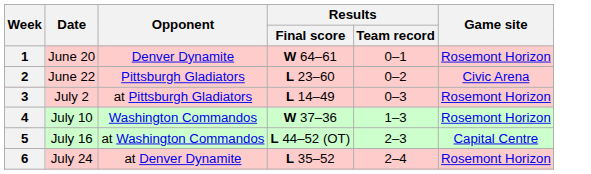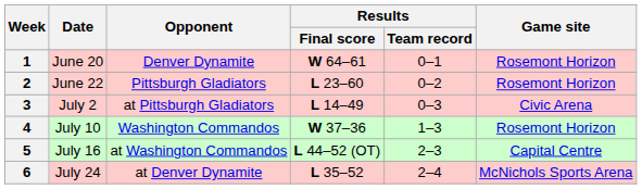2 | Game site: Civic Arena -> Rosemont Horizon
3 | Game site: Rosemont Horizon -> Civic Arena
6 | Game site: Rosemont Horizon -> McNichols Sports Arena
